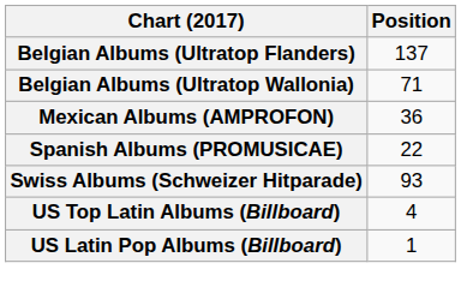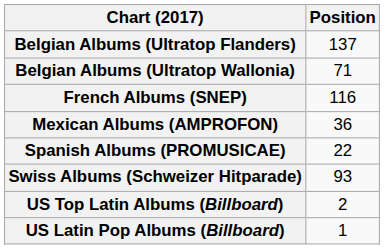+ row: French Albums (SNEP) | 116
US Top Latin Albums (Billboard) | Position: 4 -> 2
